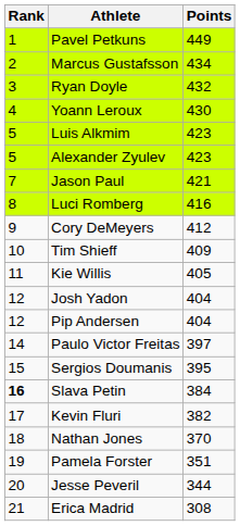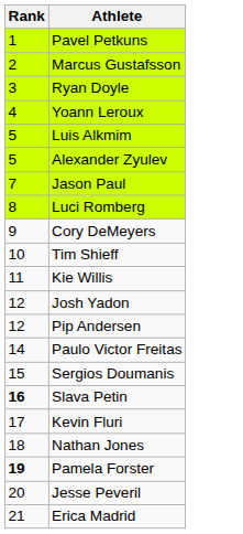- column: Points | 449 | 434 | 432 | 430 | 423 | 423 | 421 | 416 | 412 | 409 | 405 | 404 | 404 | 397 | 395 | 384 | 382 | 370 | 351 | 344 | 308
Pamela Forster | Rank: normal -> bold
